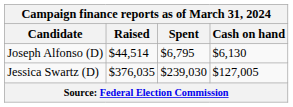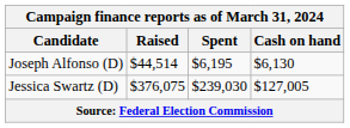Joseph Alfonso (D) | Spent: $6,795 -> $6,195
Jessica Swartz (D) | Raised: $376,035 -> $376,075
